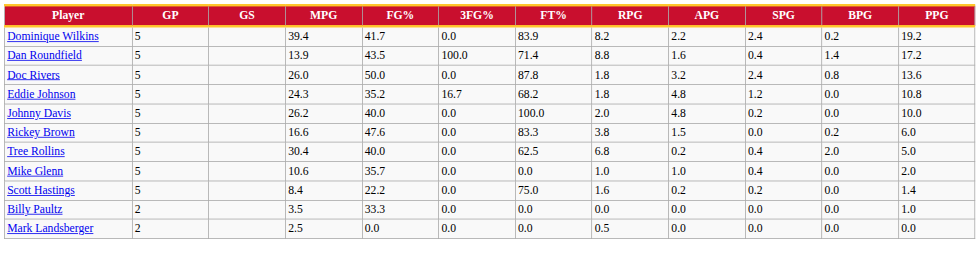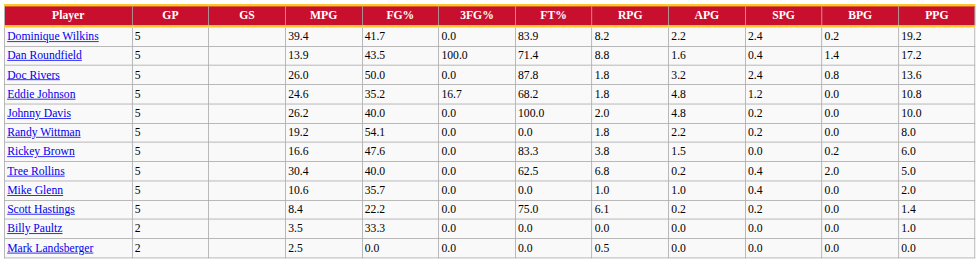Eddie Johnson | MPG: 24.3 -> 24.6
+ row: Randy Wittman | 5 | 19.2 | 54.1 | 0.0 | 0.0 | 1.8 | 2.2 | 0.2 | 0.0 | 8.0
Scott Hastings | RPG: 1.6 -> 6.1
